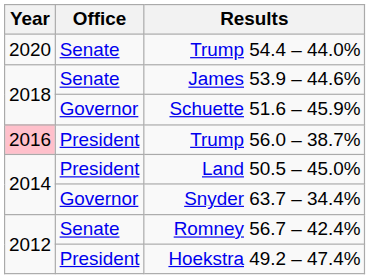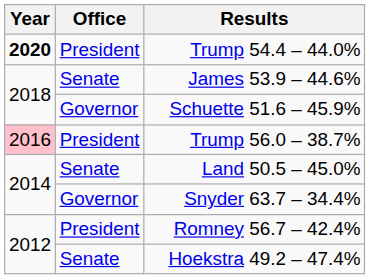Trump 54.4 – 44.0% | Year: normal -> bold
Trump 54.4 – 44.0% | Office: Senate -> President
Land 50.5 – 45.0% | Office: President -> Senate
Romney 56.7 – 42.4% | Office: Senate -> President
Hoekstra 49.2 – 47.4% | Office: President -> Senate
